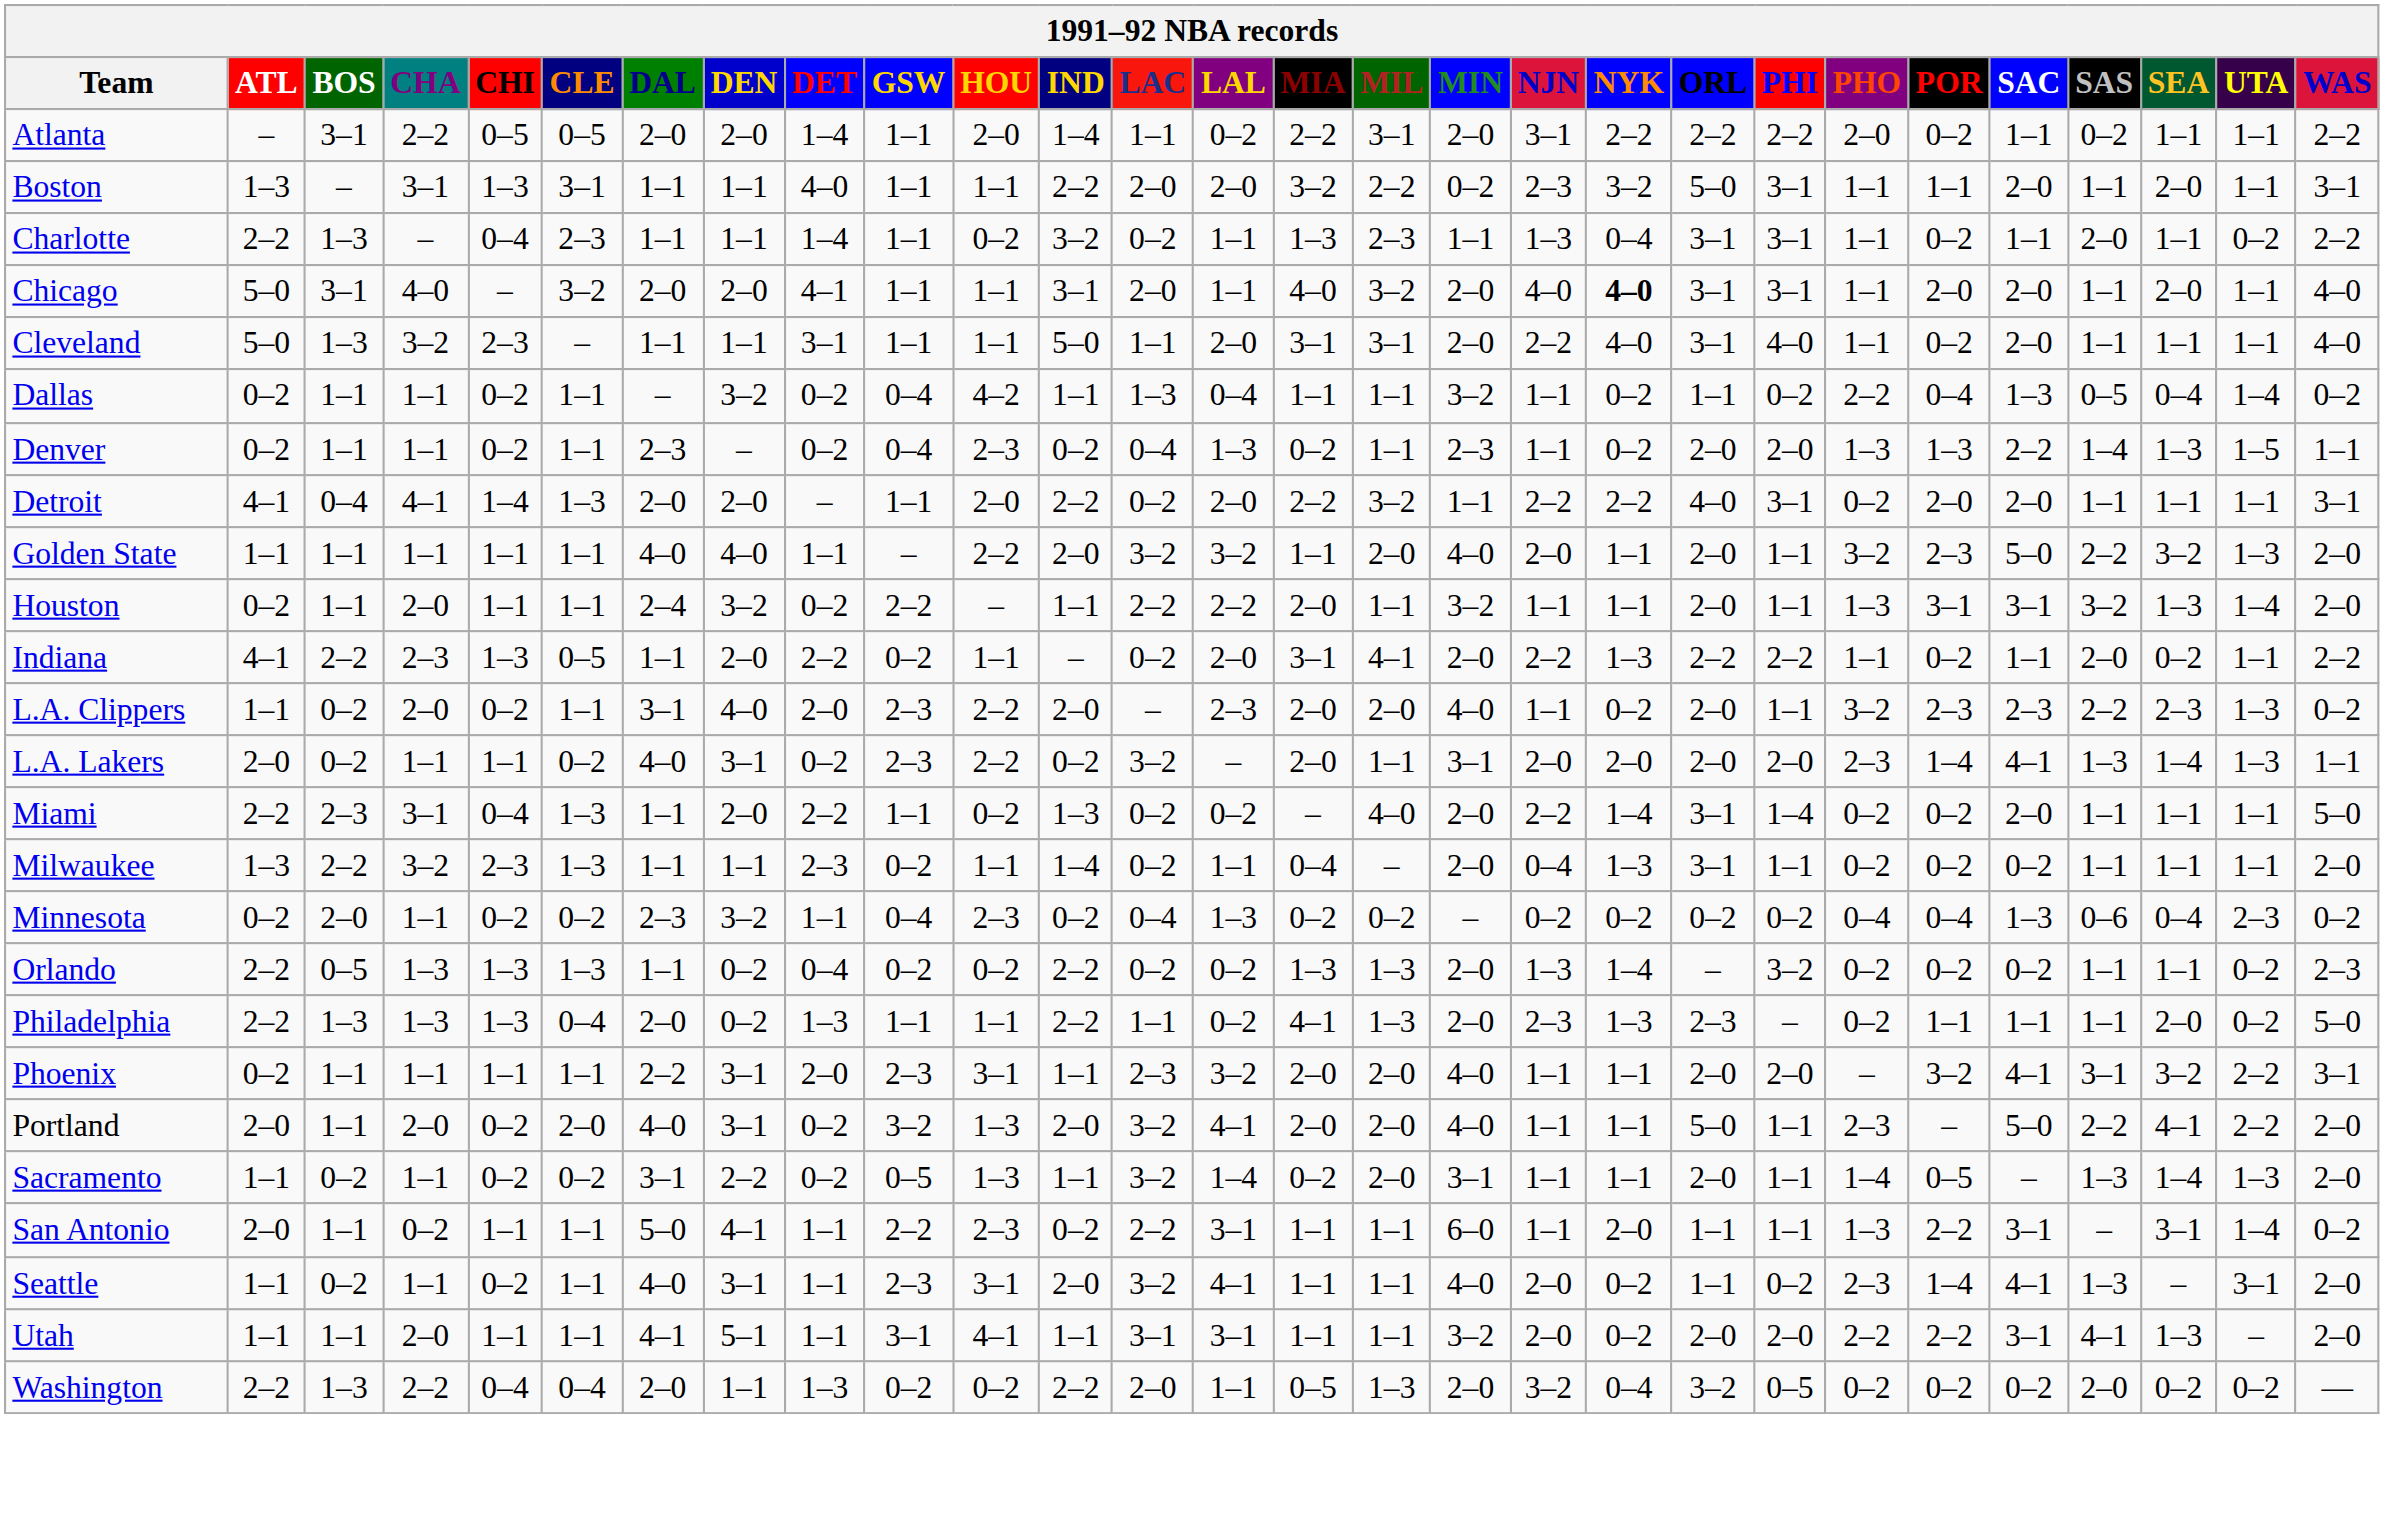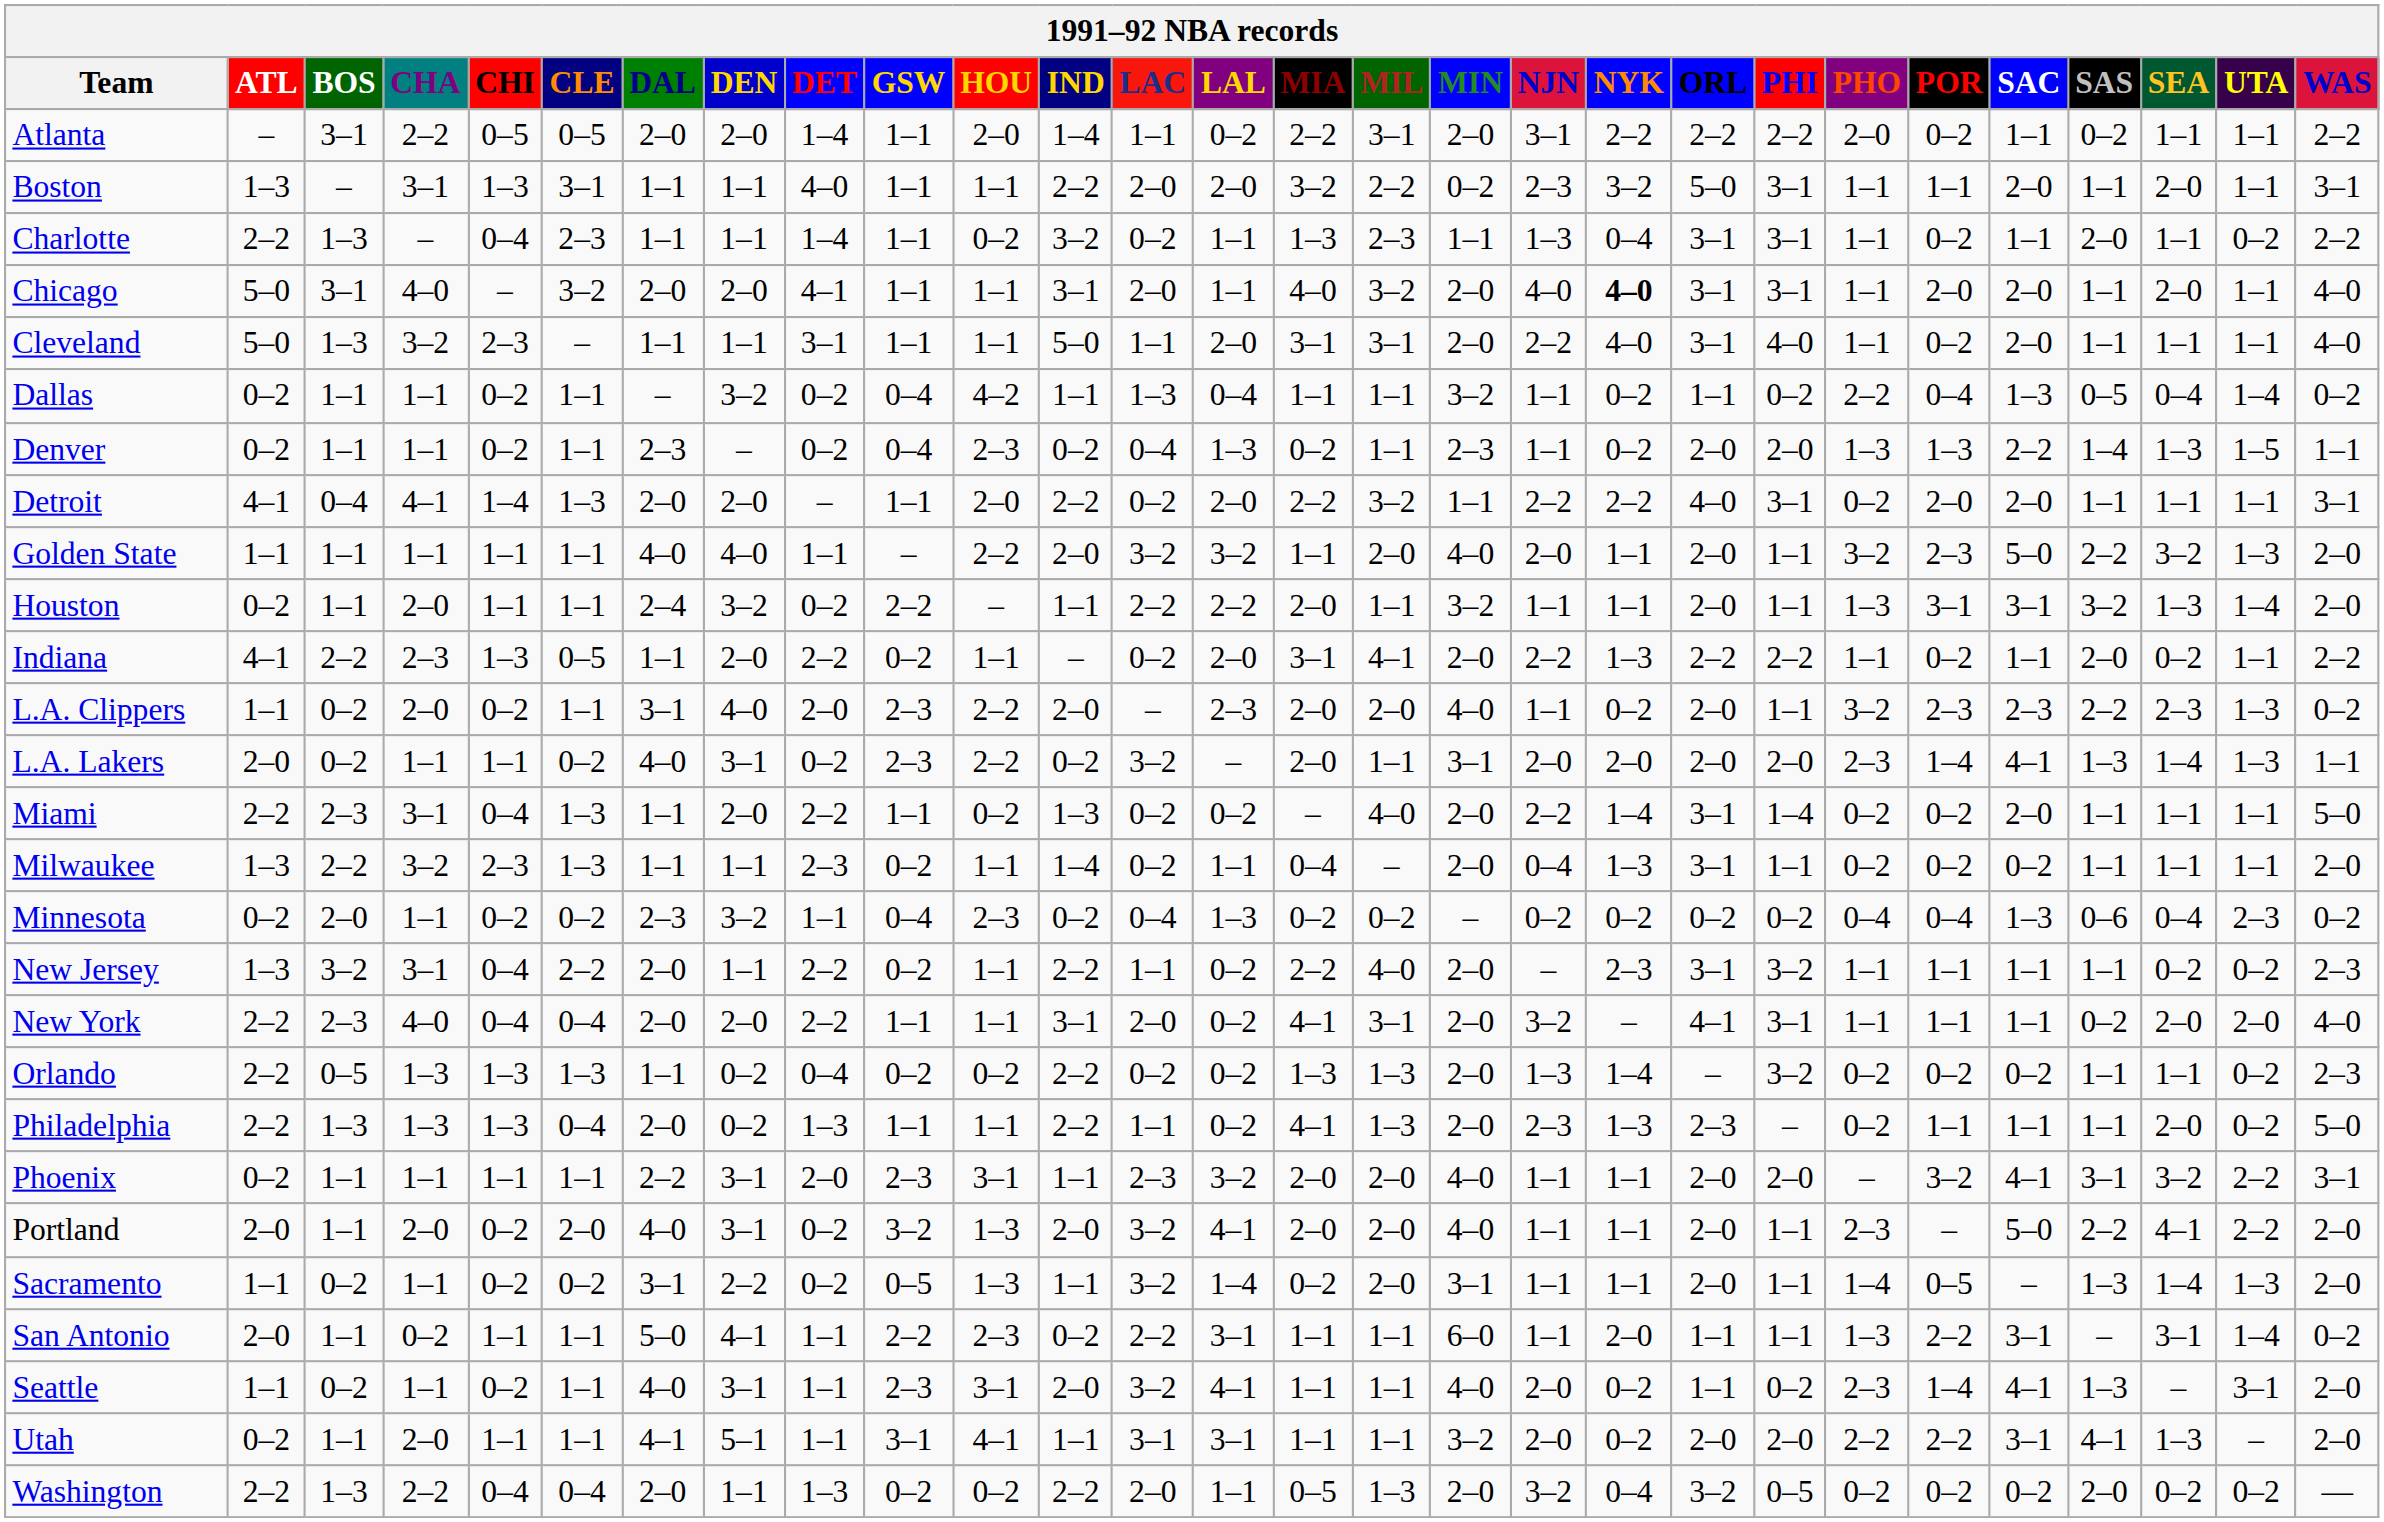+ row: New Jersey | 1–3 | 3–2 | 3–1 | 0–4 | 2–2 | 2–0 | 1–1 | 2–2 | 0–2 | 1–1 | 2–2 | 1–1 | 0–2 | 2–2 | 4–0 | 2–0 | – | 2–3 | 3–1 | 3–2 | 1–1 | 1–1 | 1–1 | 1–1 | 0–2 | 0–2 | 2–3
+ row: New York | 2–2 | 2–3 | 4–0 | 0–4 | 0–4 | 2–0 | 2–0 | 2–2 | 1–1 | 1–1 | 3–1 | 2–0 | 0–2 | 4–1 | 3–1 | 2–0 | 3–2 | – | 4–1 | 3–1 | 1–1 | 1–1 | 1–1 | 0–2 | 2–0 | 2–0 | 4–0
Portland | ORL: 5–0 -> 2–0
Utah | ATL: 1–1 -> 0–2
